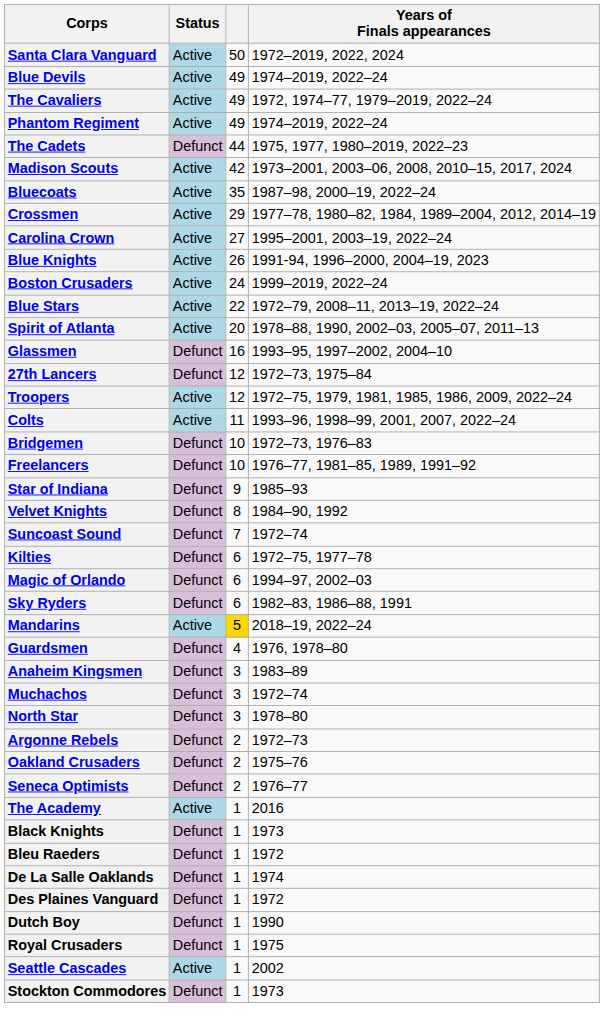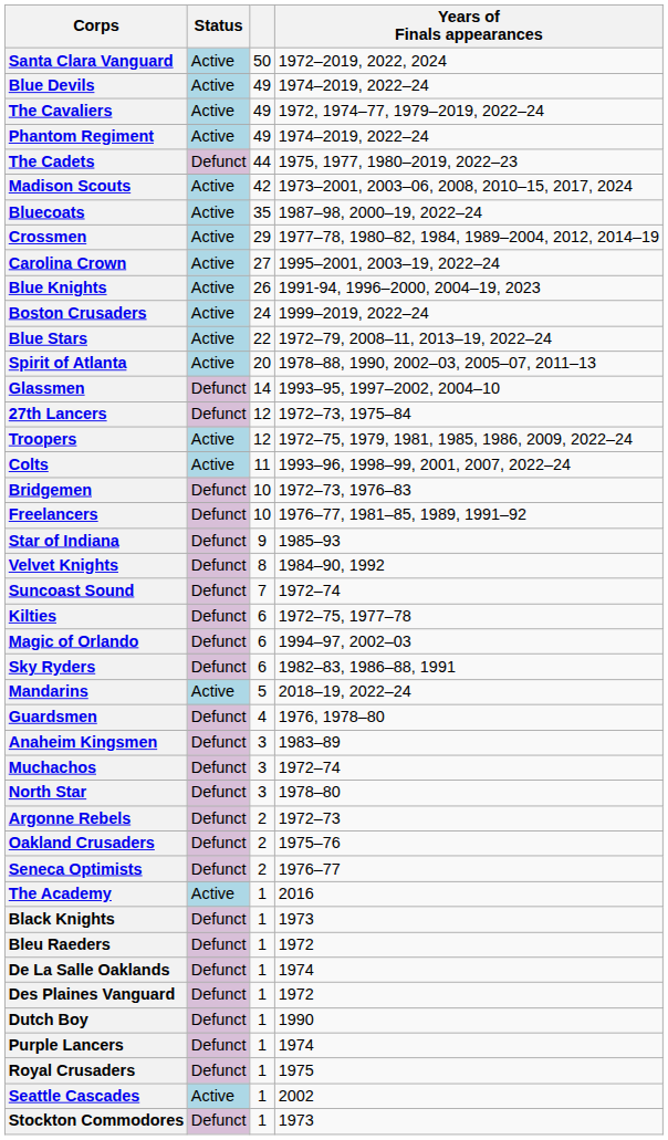Glassmen | column 3: 16 -> 14
Mandarins | column 3: gold background -> no background
+ row: Purple Lancers | Defunct | 1 | 1974
